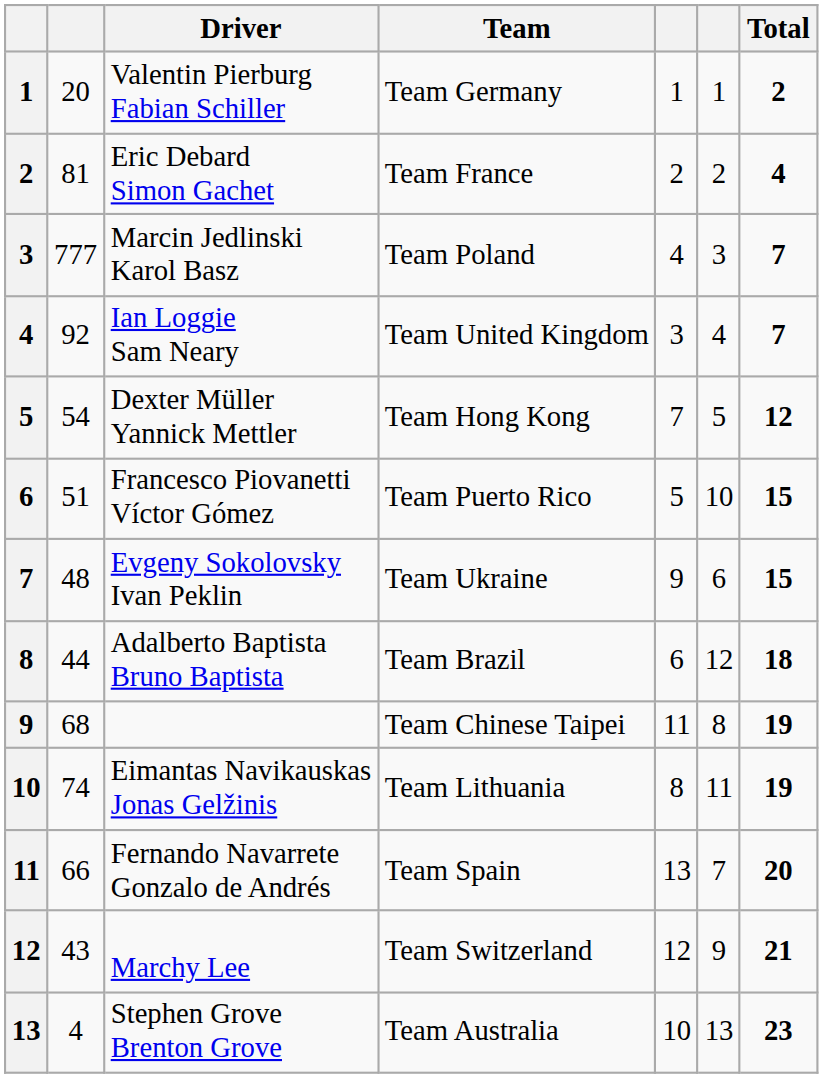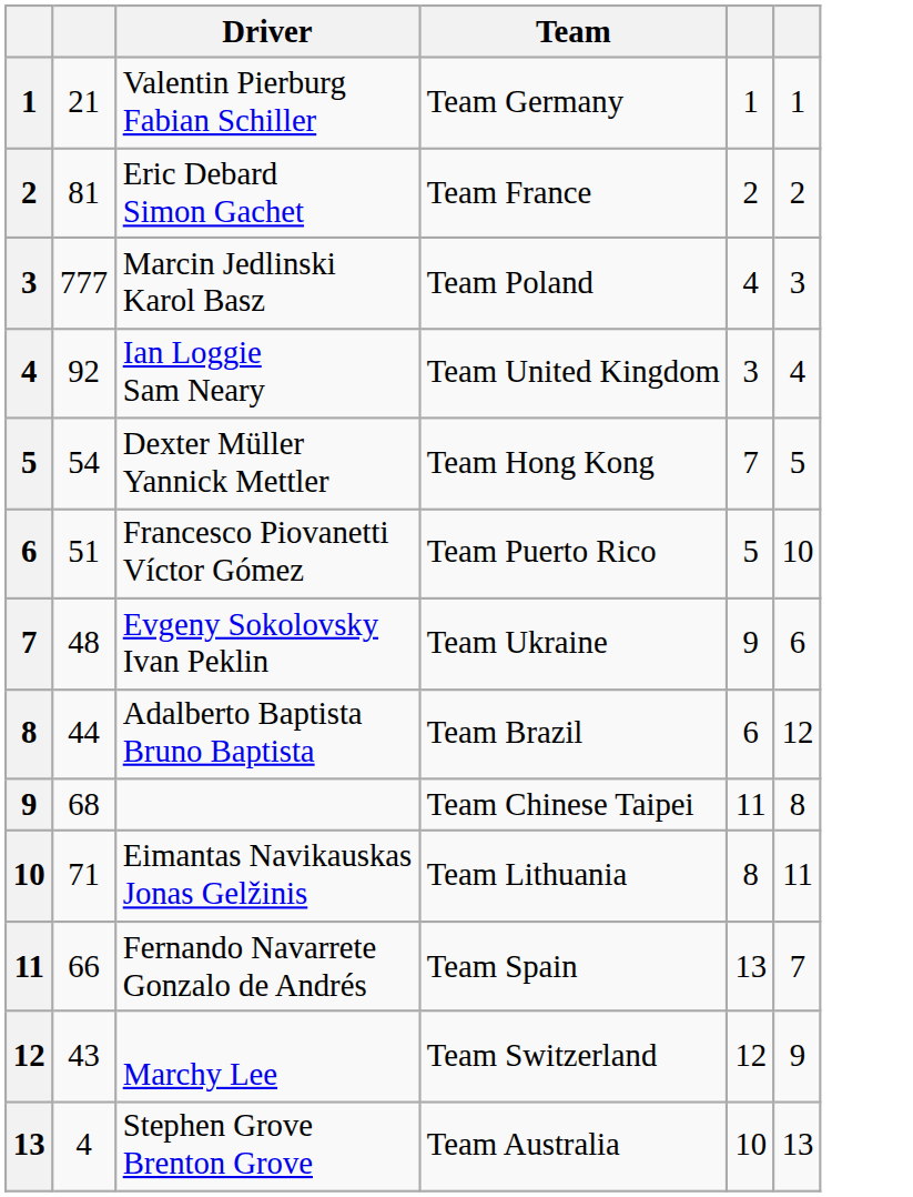- column: Total | 2 | 4 | 7 | 7 | 12 | 15 | 15 | 18 | 19 | 19 | 20 | 21 | 23
Valentin Pierburg Fabian Schiller | column 2: 20 -> 21
Eimantas Navikauskas Jonas Gelžinis | column 2: 74 -> 71
